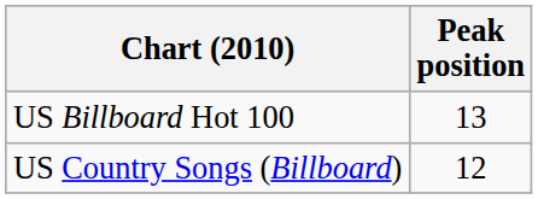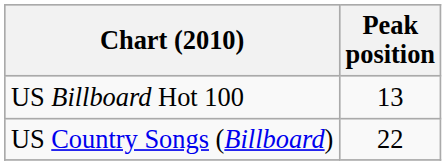US Country Songs (Billboard) | Peak position: 12 -> 22
